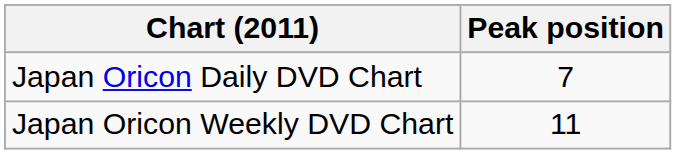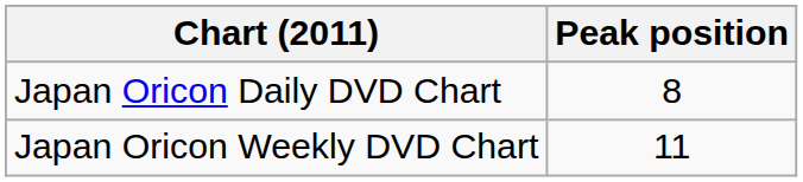Japan Oricon Daily DVD Chart | Peak position: 7 -> 8
